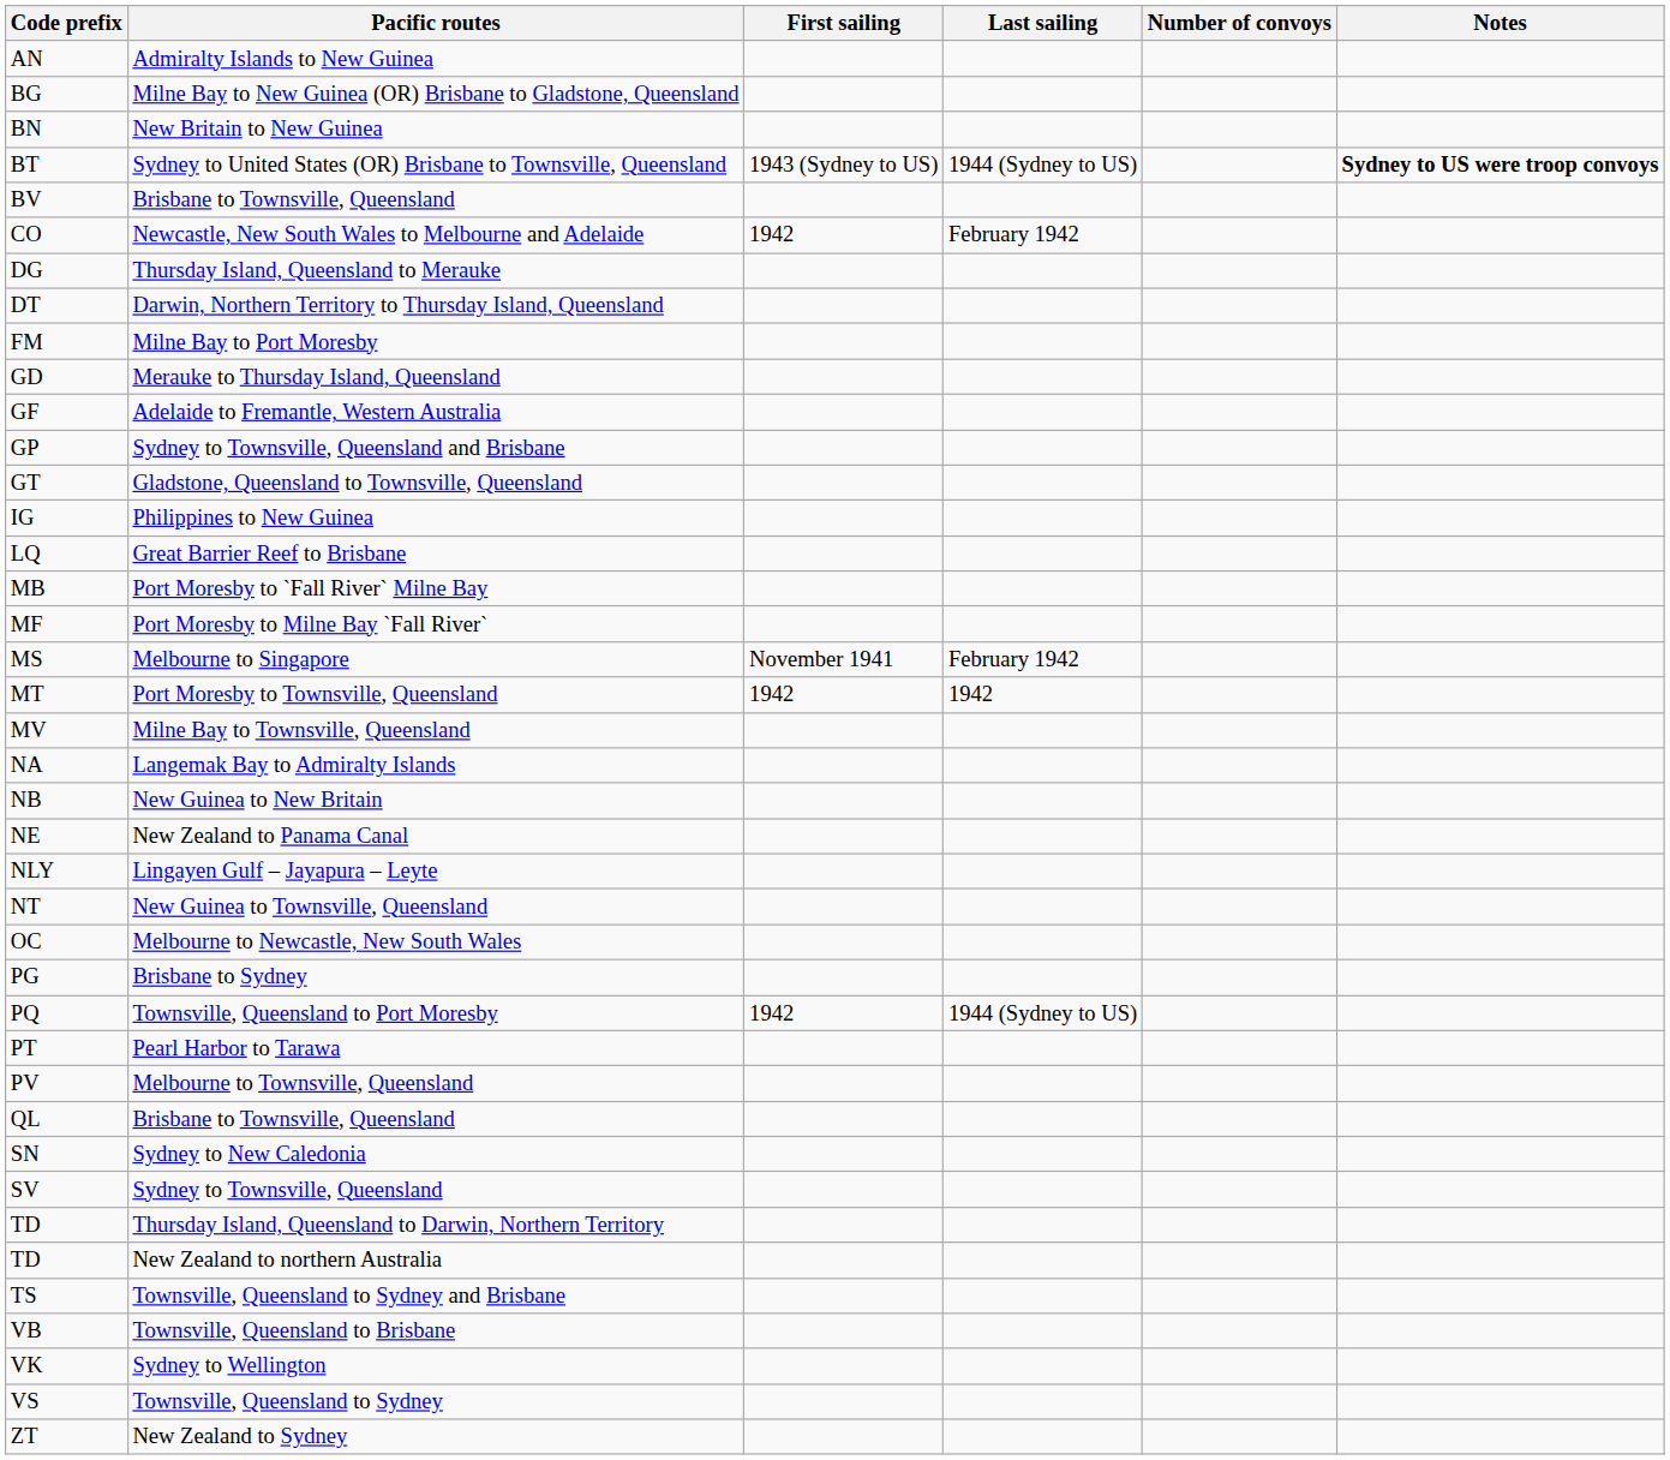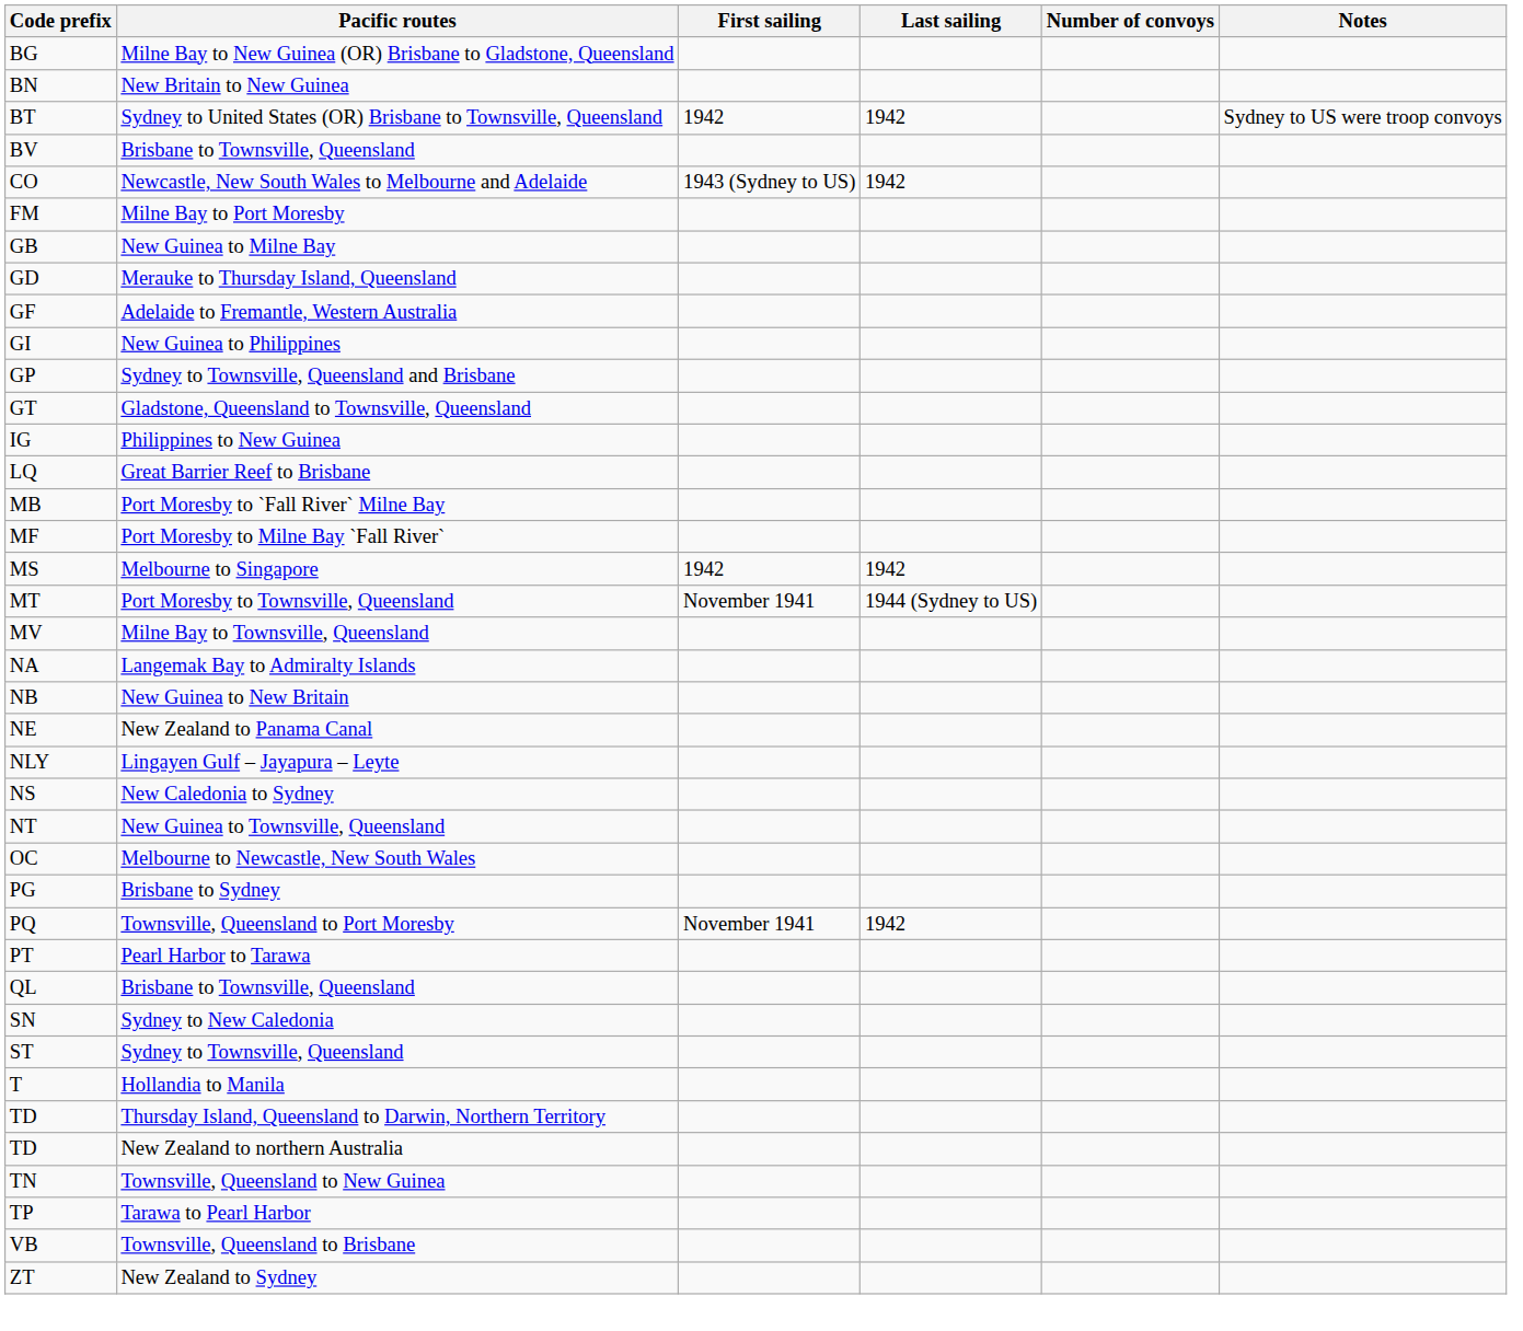- row: AN | Admiralty Islands to New Guinea
BT | First sailing: 1943 (Sydney to US) -> 1942
BT | Last sailing: 1944 (Sydney to US) -> 1942
BT | Notes: bold -> normal
CO | First sailing: 1942 -> 1943 (Sydney to US)
CO | Last sailing: February 1942 -> 1942
- row: DG | Thursday Island, Queensland to Merauke
- row: DT | Darwin, Northern Territory to Thursday Island, Queensland
+ row: GB | New Guinea to Milne Bay
+ row: GI | New Guinea to Philippines
MS | First sailing: November 1941 -> 1942
MS | Last sailing: February 1942 -> 1942
MT | First sailing: 1942 -> November 1941
MT | Last sailing: 1942 -> 1944 (Sydney to US)
+ row: NS | New Caledonia to Sydney
PQ | First sailing: 1942 -> November 1941
PQ | Last sailing: 1944 (Sydney to US) -> 1942
- row: PV | Melbourne to Townsville, Queensland
+ row: ST | Sydney to Townsville, Queensland
- row: SV | Sydney to Townsville, Queensland
+ row: T | Hollandia to Manila
+ row: TN | Townsville, Queensland to New Guinea
+ row: TP | Tarawa to Pearl Harbor
- row: TS | Townsville, Queensland to Sydney and Brisbane
- row: VK | Sydney to Wellington
- row: VS | Townsville, Queensland to Sydney
